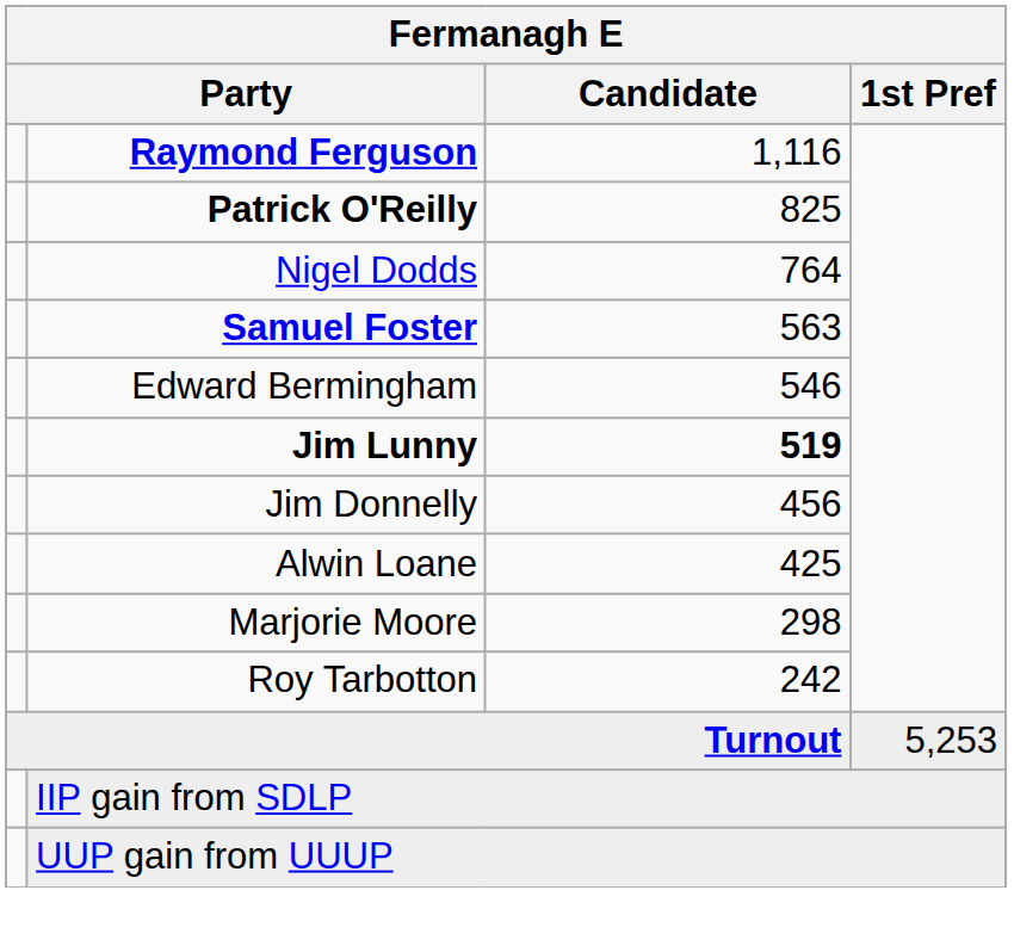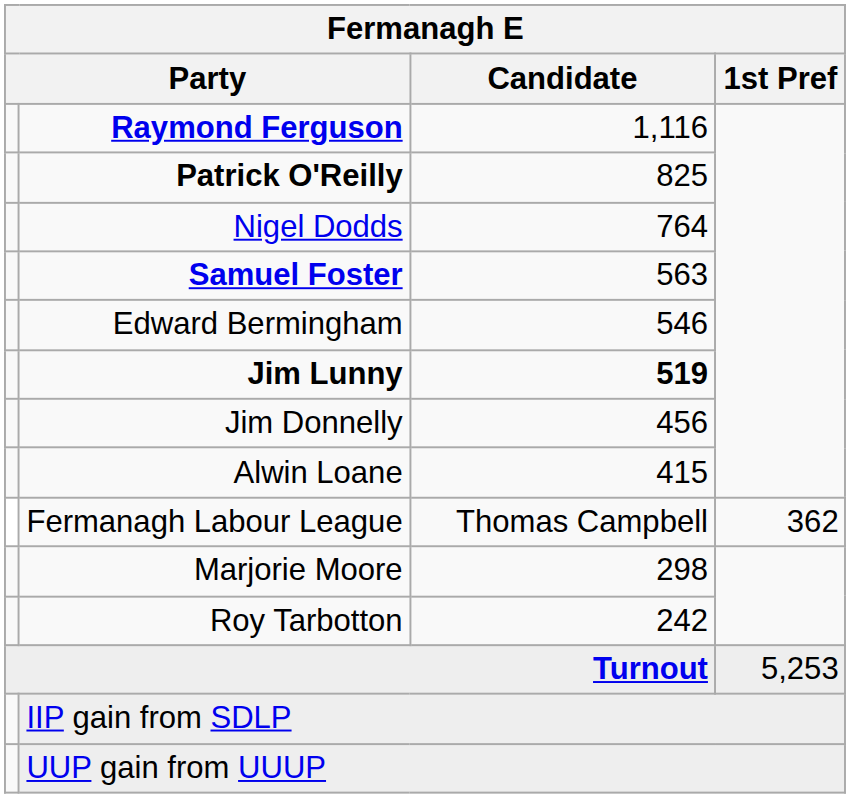Alwin Loane | Candidate: 425 -> 415
+ row: Fermanagh Labour League | Thomas Campbell | 362
